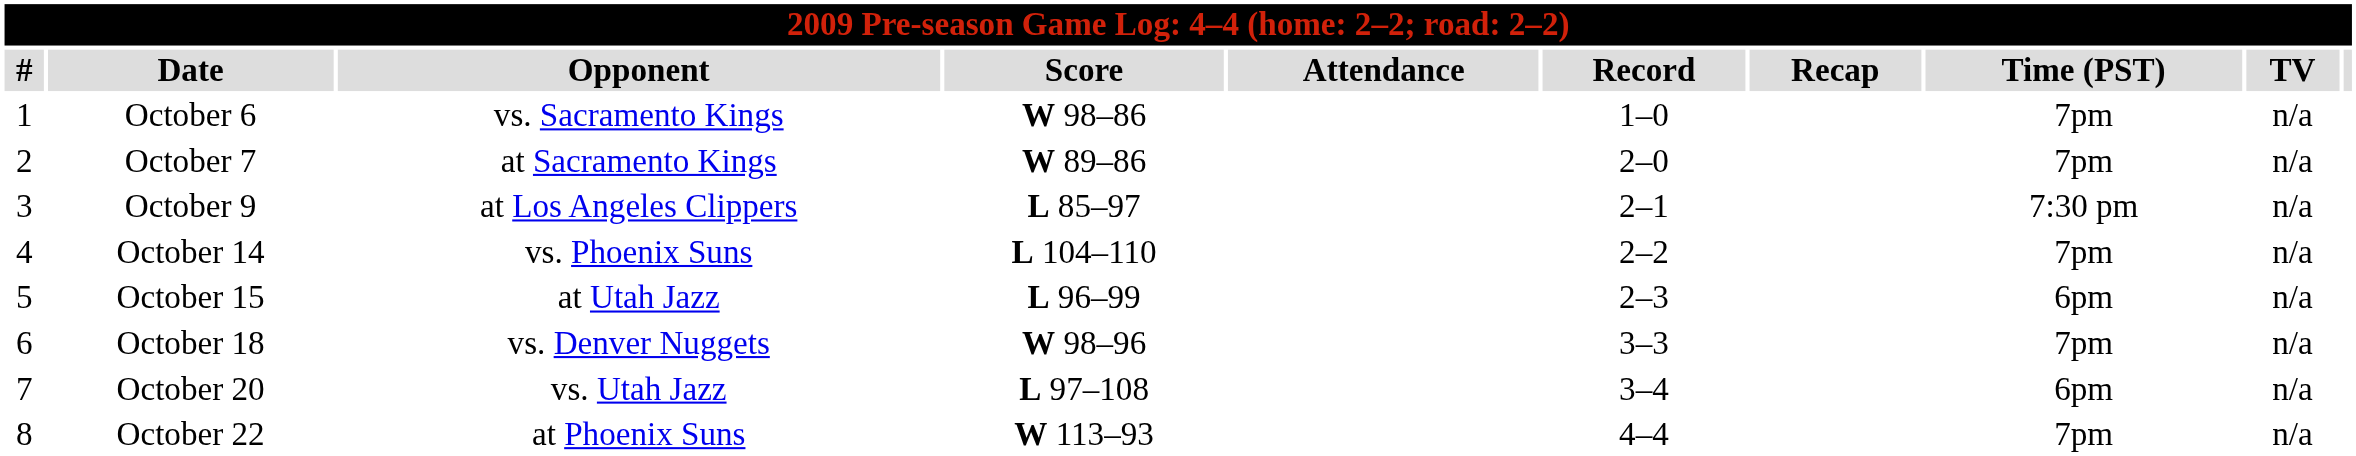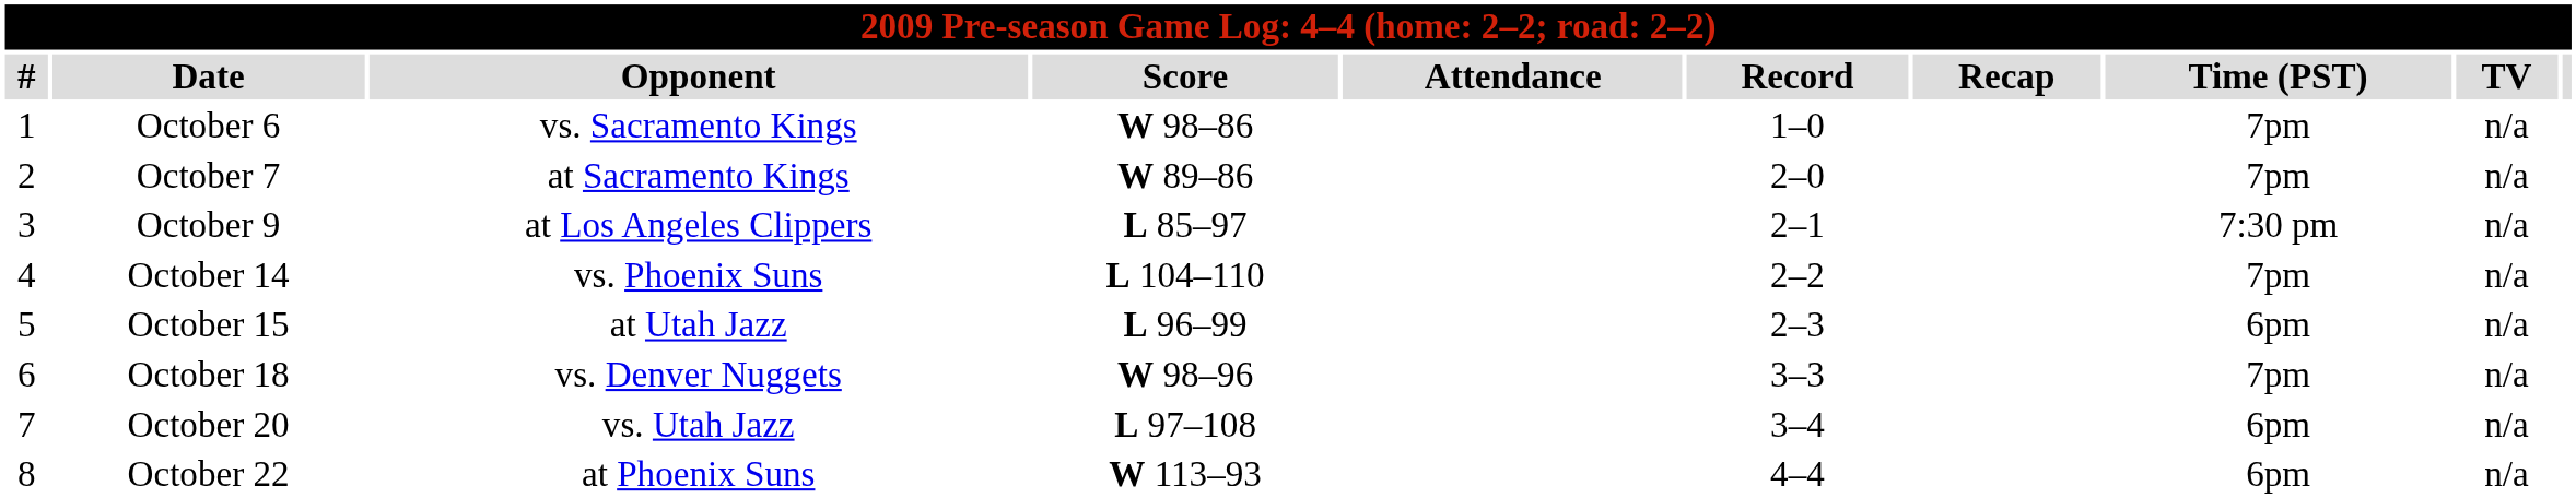October 22 | Time (PST): 7pm -> 6pm
